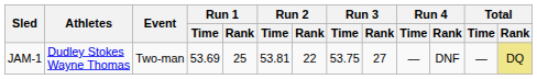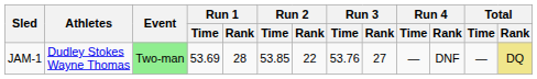JAM-1 | Event: no background -> lightgreen background
JAM-1 | Run 1 / Rank: 25 -> 28
JAM-1 | Run 2 / Time: 53.81 -> 53.85
JAM-1 | Run 3 / Time: 53.75 -> 53.76
